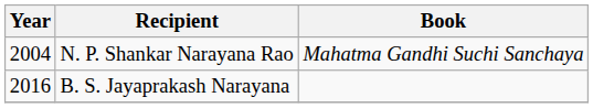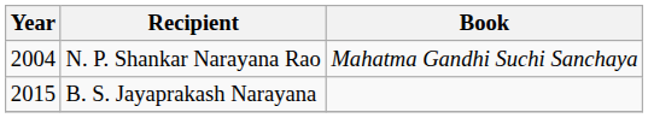B. S. Jayaprakash Narayana | Year: 2016 -> 2015
